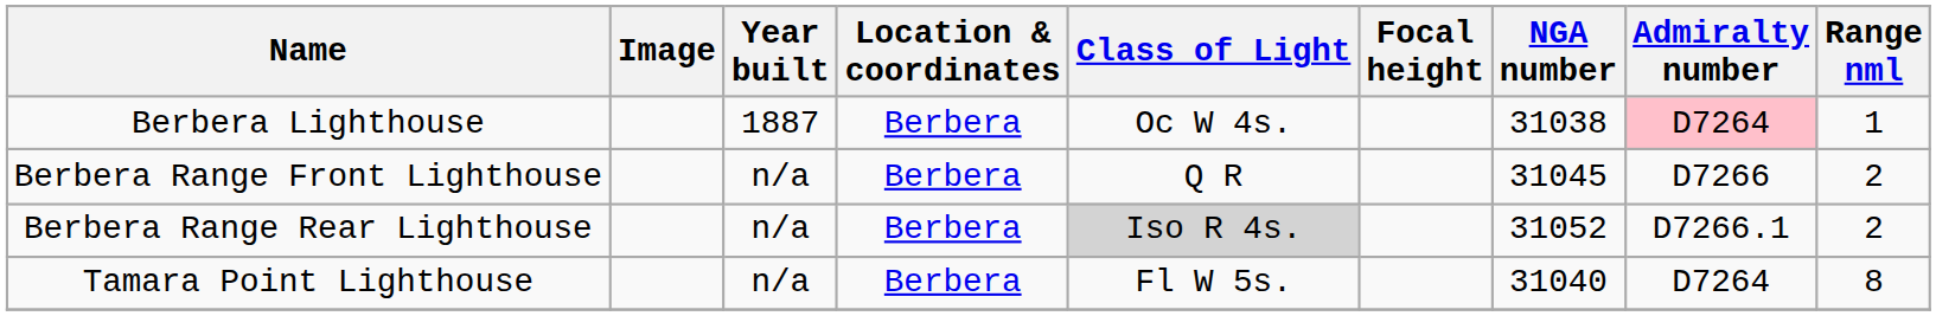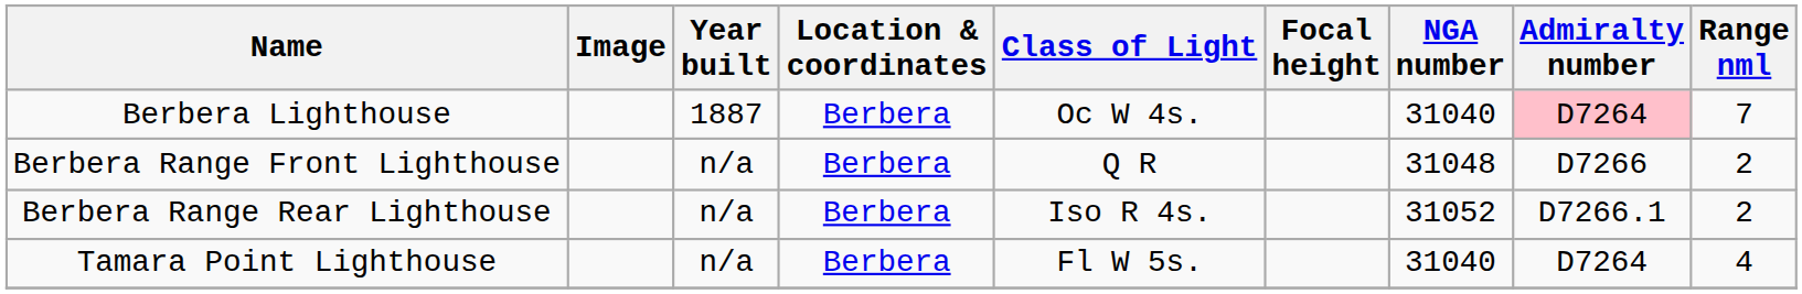Berbera Lighthouse | NGA number: 31038 -> 31040
Berbera Lighthouse | Range nml: 1 -> 7
Berbera Range Front Lighthouse | NGA number: 31045 -> 31048
Berbera Range Rear Lighthouse | Class of Light: lightgrey background -> no background
Tamara Point Lighthouse | Range nml: 8 -> 4
